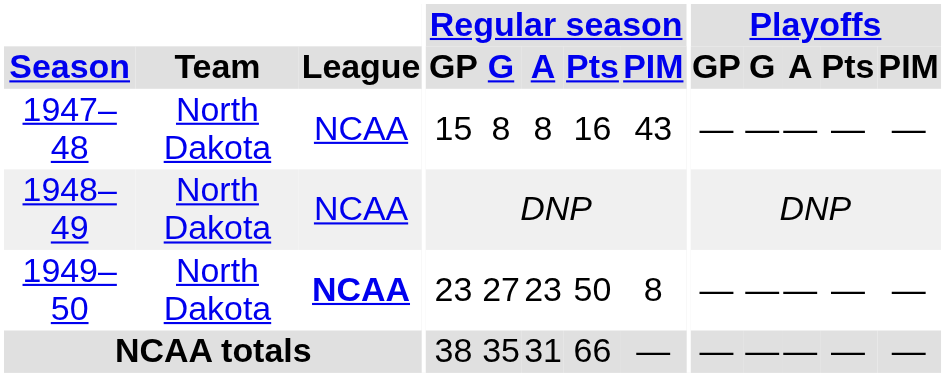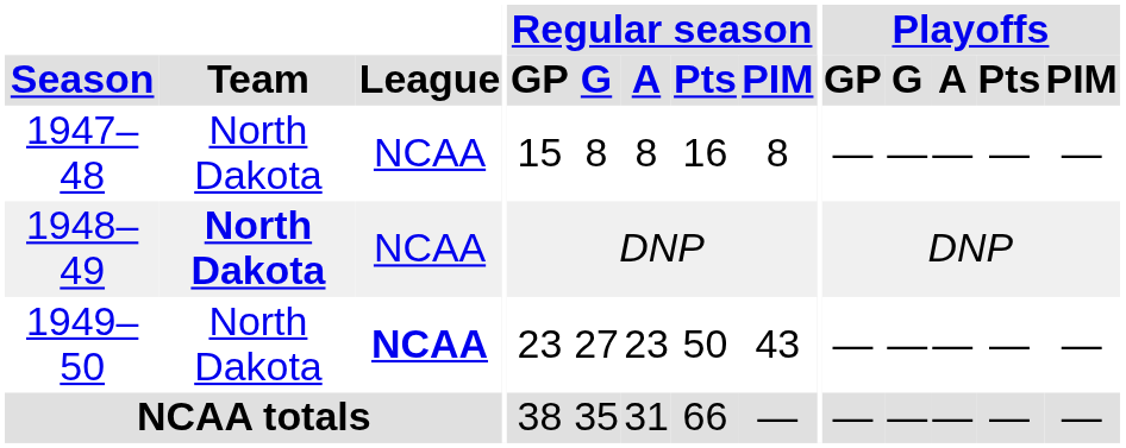1947–48 | Regular season / PIM: 43 -> 8
1948–49 | Team: normal -> bold
1949–50 | Regular season / PIM: 8 -> 43
